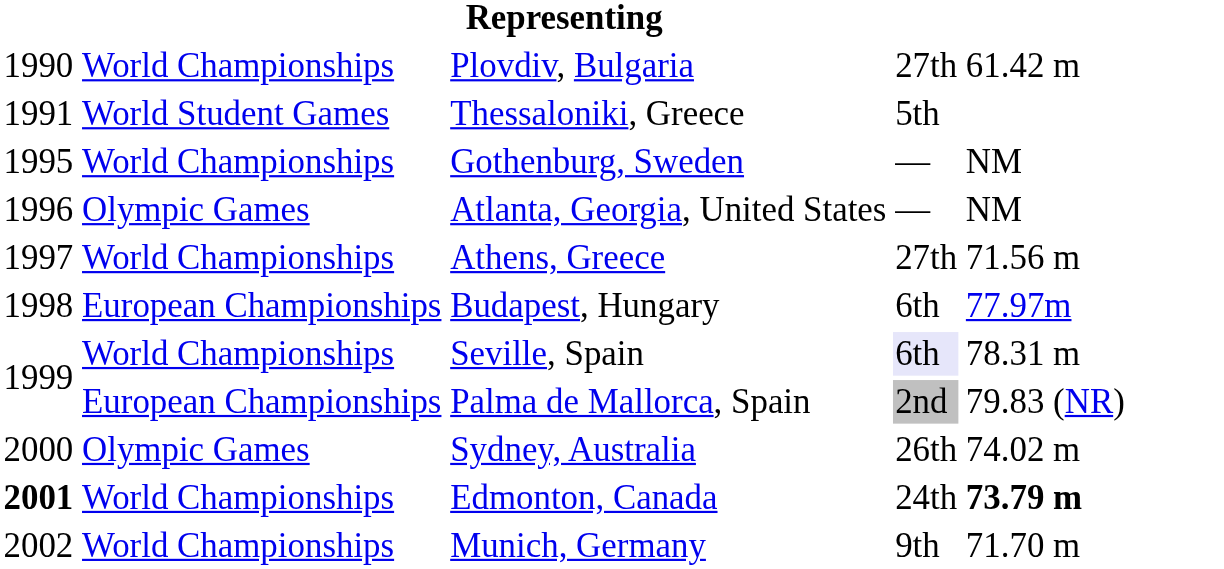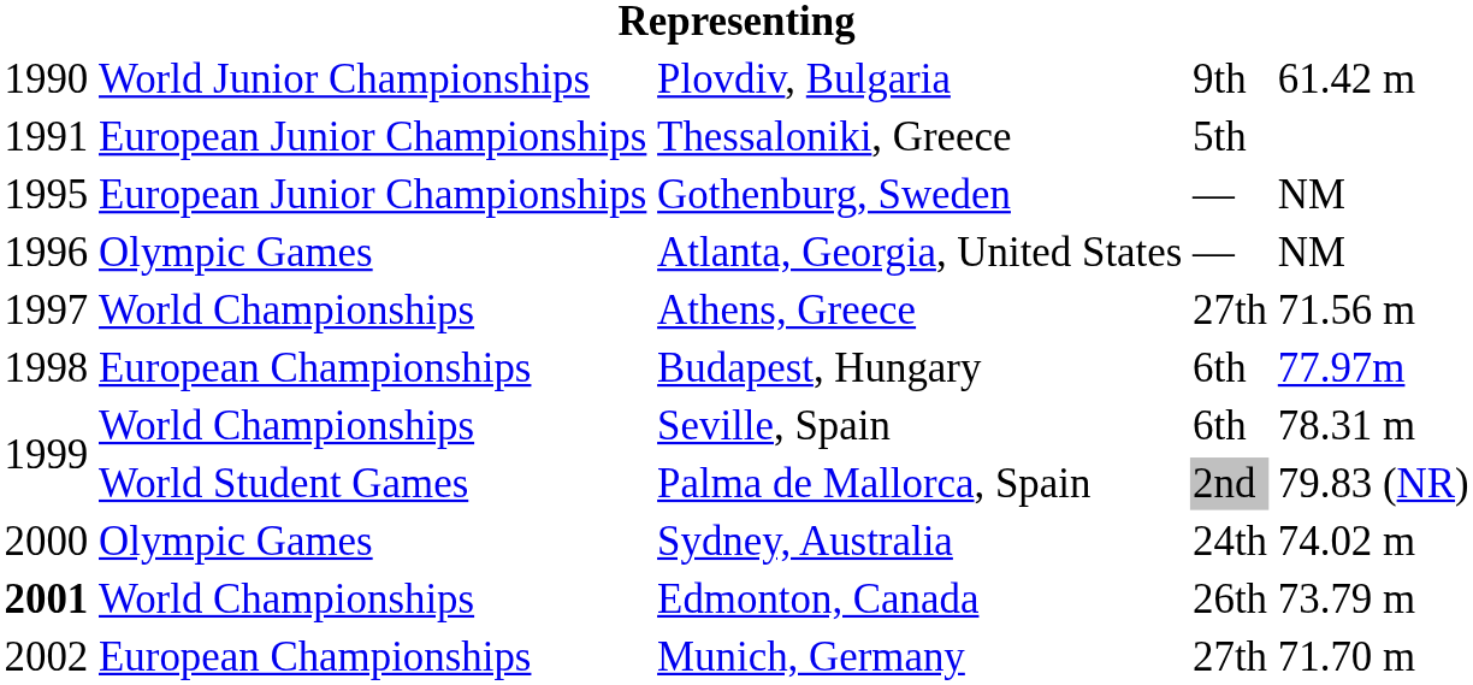Plovdiv, Bulgaria | column 2: World Championships -> World Junior Championships
Plovdiv, Bulgaria | column 4: 27th -> 9th
Thessaloniki, Greece | column 2: World Student Games -> European Junior Championships
Gothenburg, Sweden | column 2: World Championships -> European Junior Championships
Seville, Spain | column 4: lavender background -> no background
Palma de Mallorca, Spain | column 2: European Championships -> World Student Games
Sydney, Australia | column 4: 26th -> 24th
Edmonton, Canada | column 4: 24th -> 26th
Edmonton, Canada | column 5: bold -> normal
Munich, Germany | column 2: World Championships -> European Championships
Munich, Germany | column 4: 9th -> 27th
